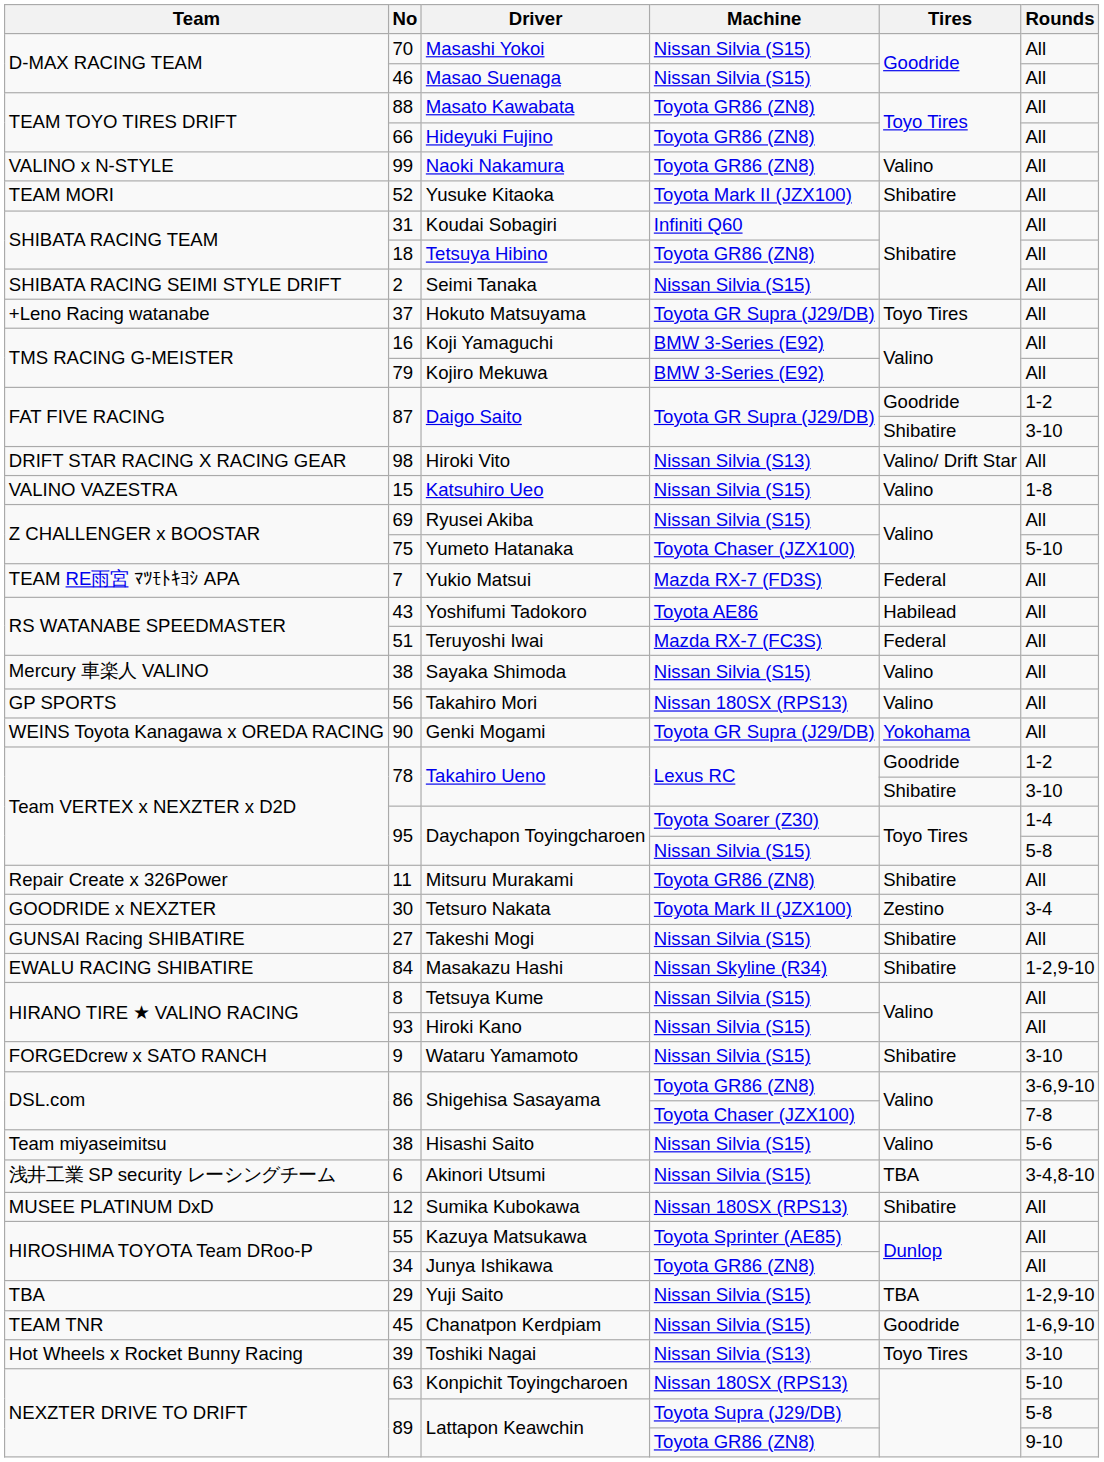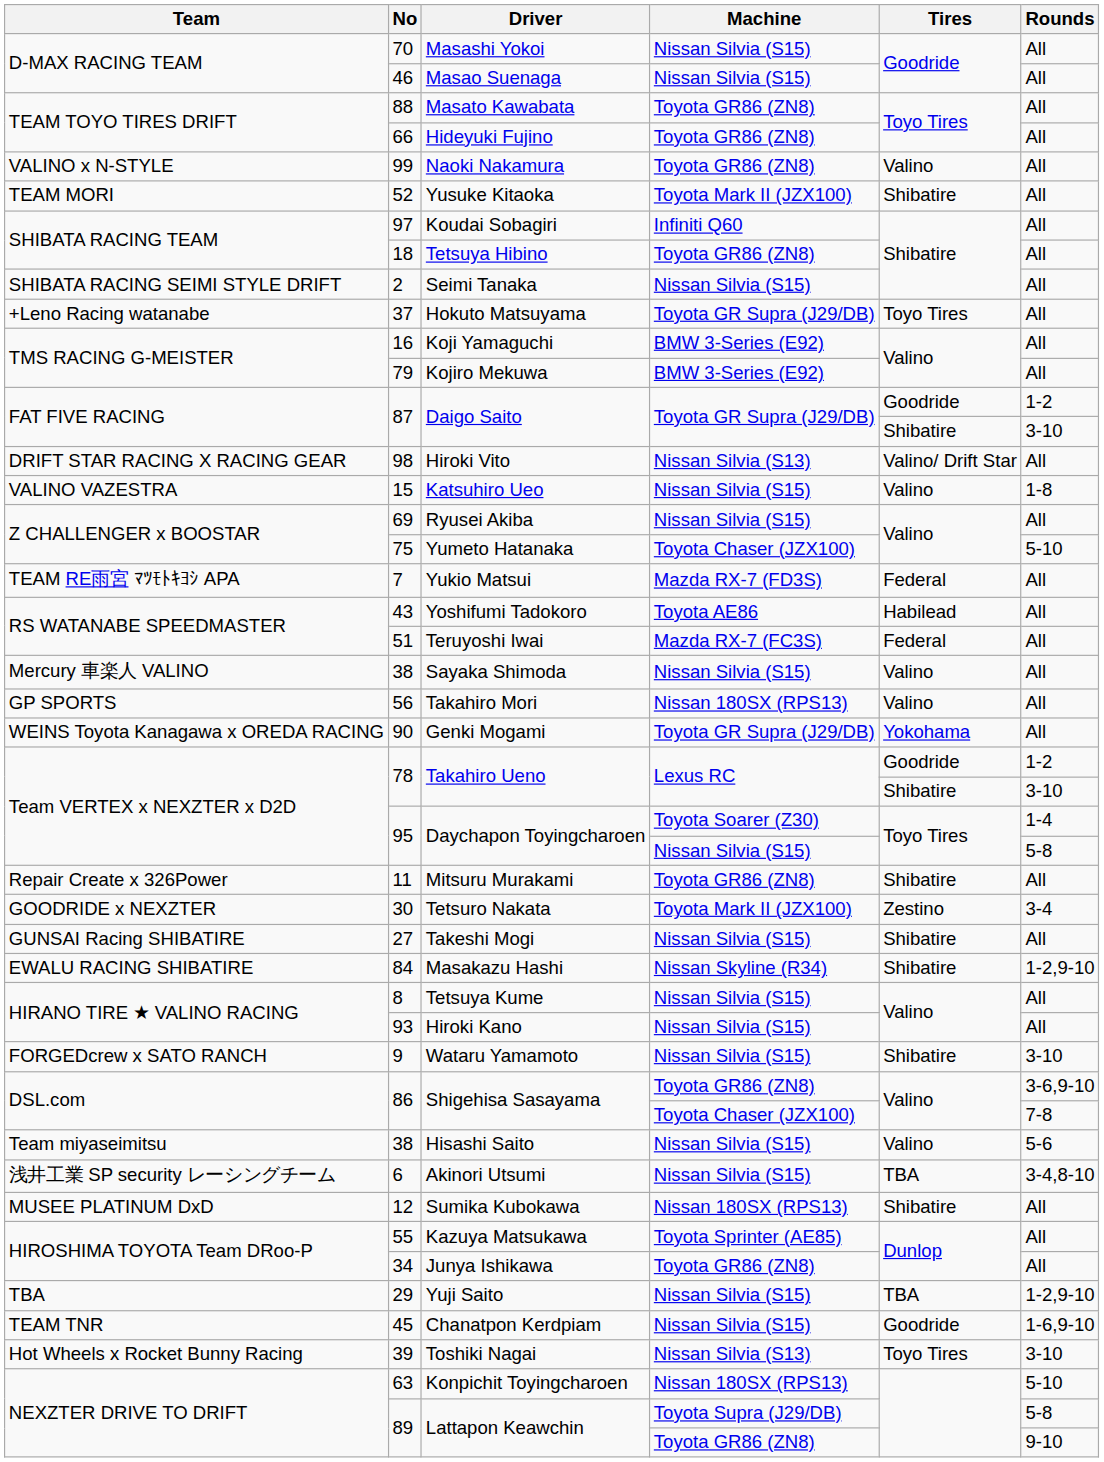Koudai Sobagiri | No: 31 -> 97
